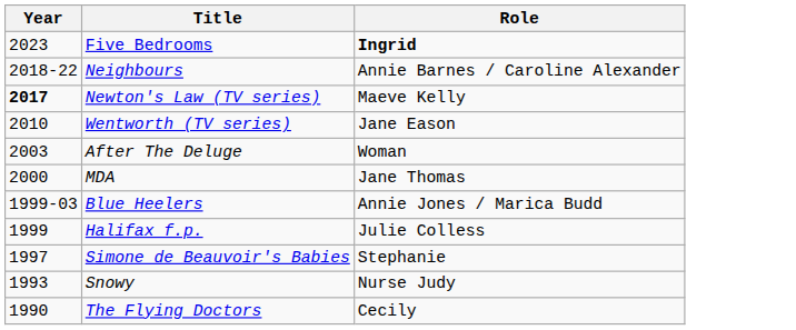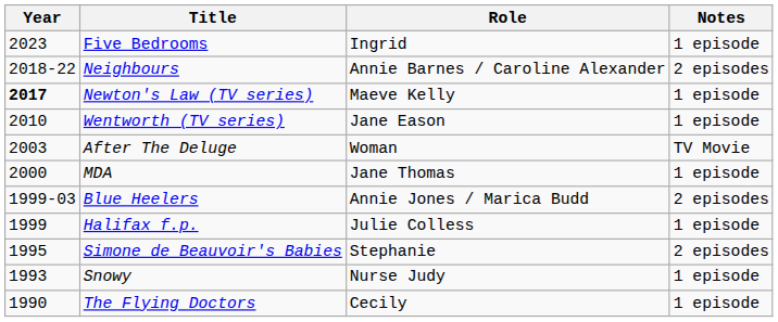+ column: Notes | 1 episode | 2 episodes | 1 episode | 1 episode | TV Movie | 1 episode | 2 episodes | 1 episode | 2 episodes | 1 episode | 1 episode
Five Bedrooms | Role: bold -> normal
Simone de Beauvoir's Babies | Year: 1997 -> 1995
